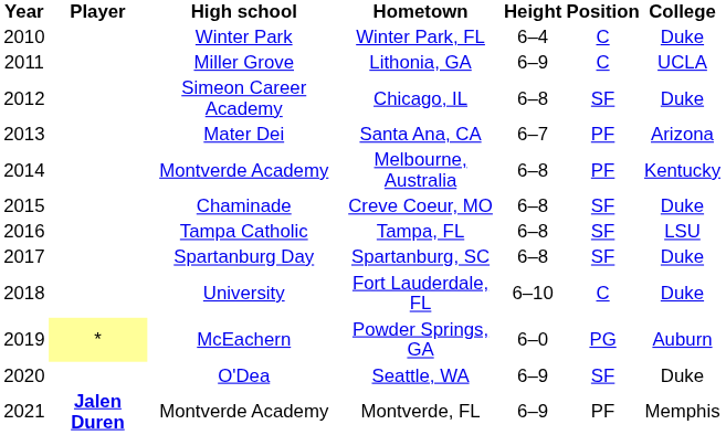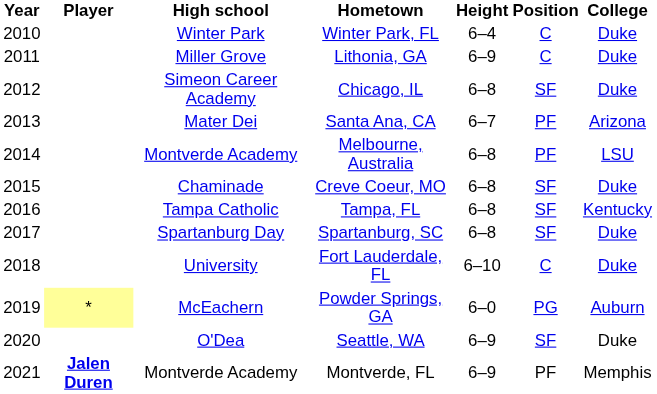Lithonia, GA | College: UCLA -> Duke
Melbourne, Australia | College: Kentucky -> LSU
Tampa, FL | College: LSU -> Kentucky
